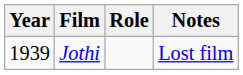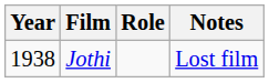Jothi | Year: 1939 -> 1938
